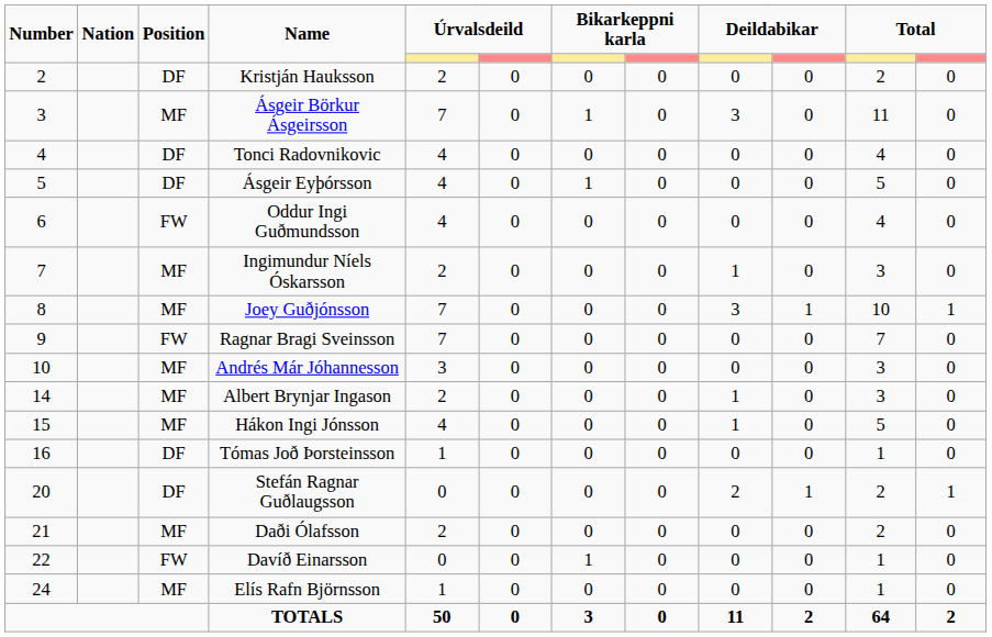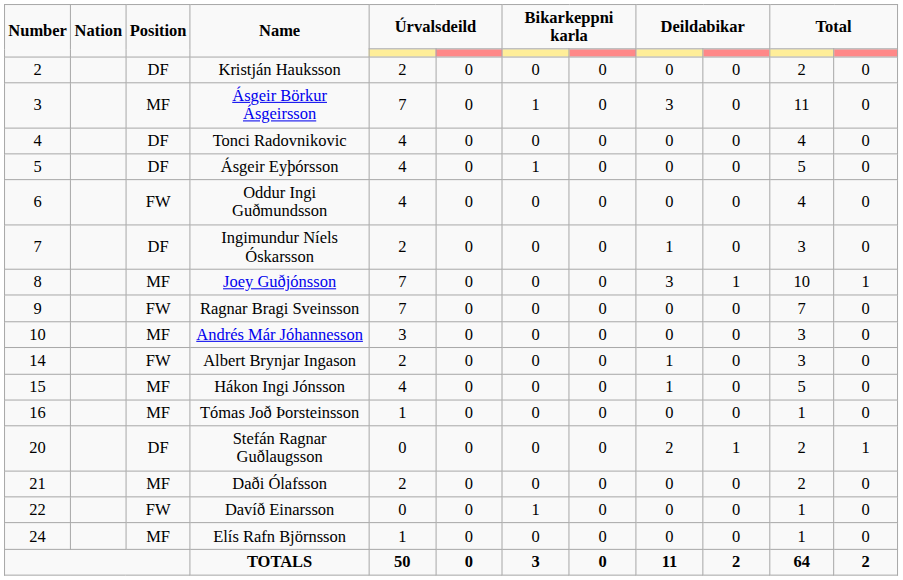Ingimundur Níels Óskarsson | Position: MF -> DF
Albert Brynjar Ingason | Position: MF -> FW
Tómas Joð Þorsteinsson | Position: DF -> MF
